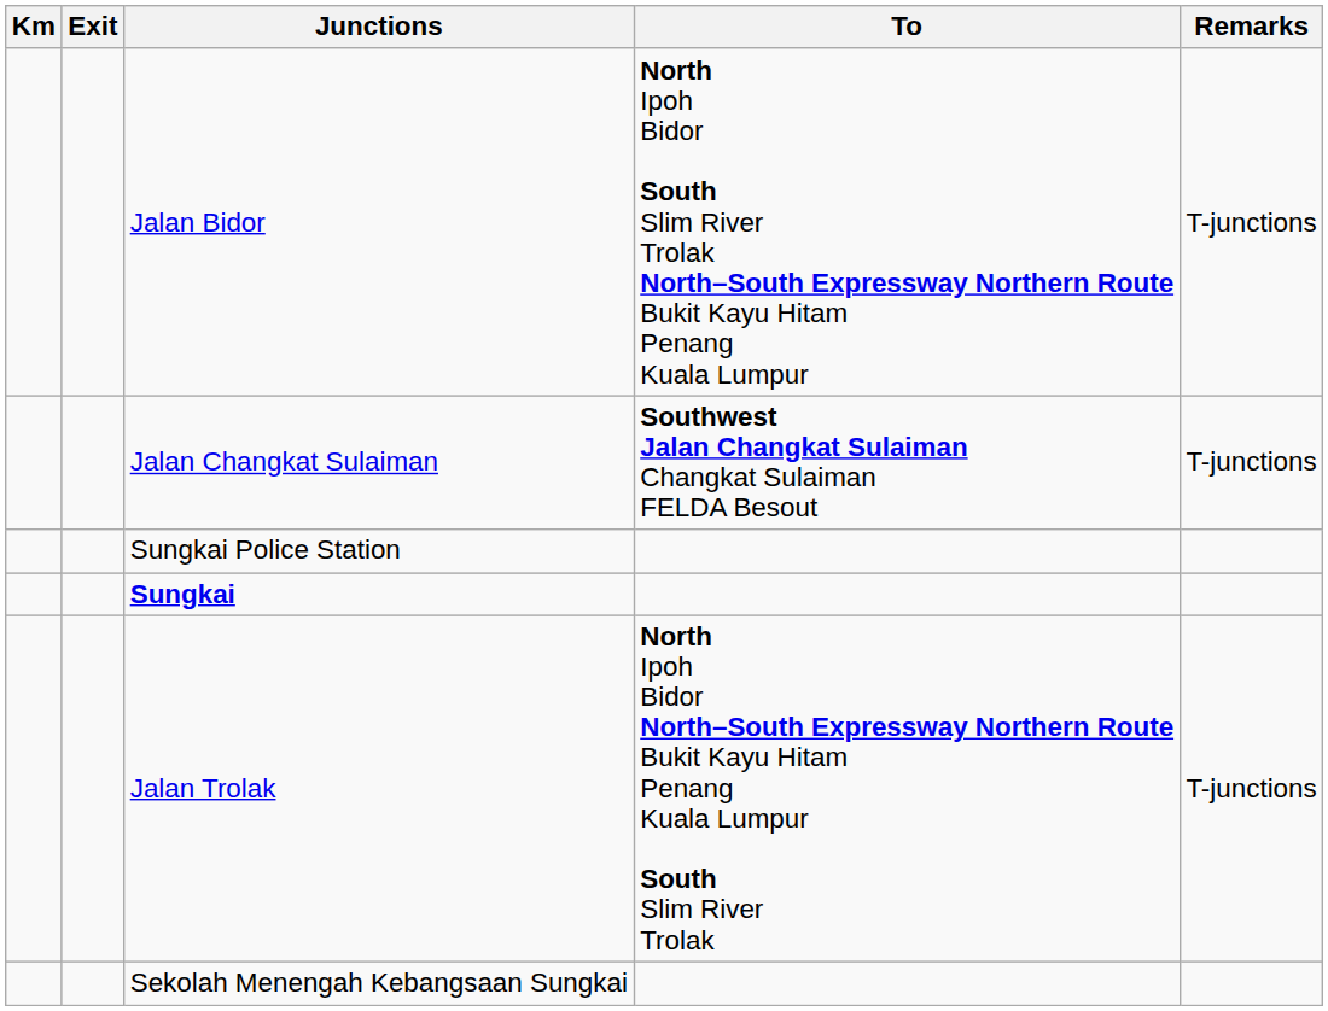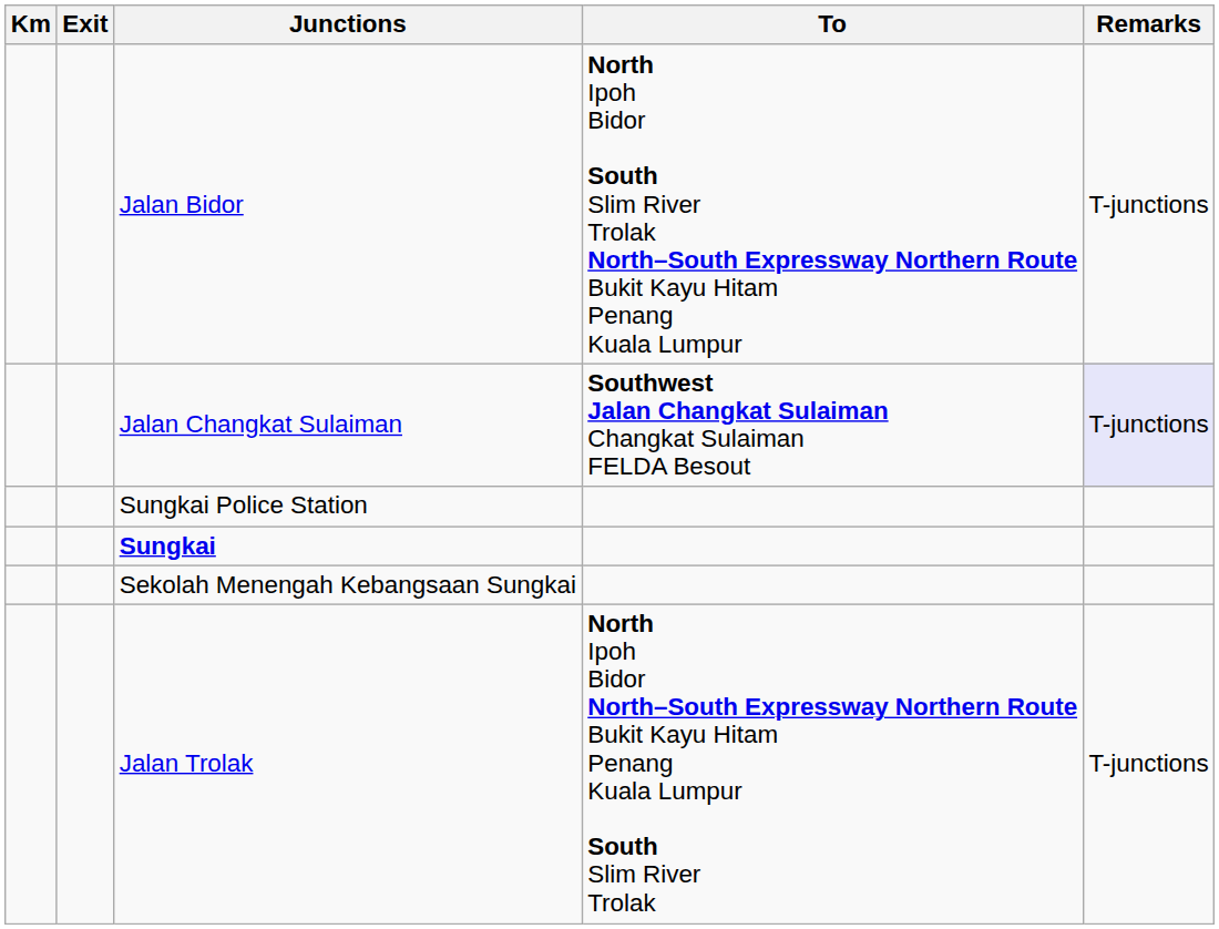Jalan Changkat Sulaiman | Remarks: no background -> lavender background
rows swapped: Sekolah Menengah Kebangsaan Sungkai <-> Jalan Trolak
